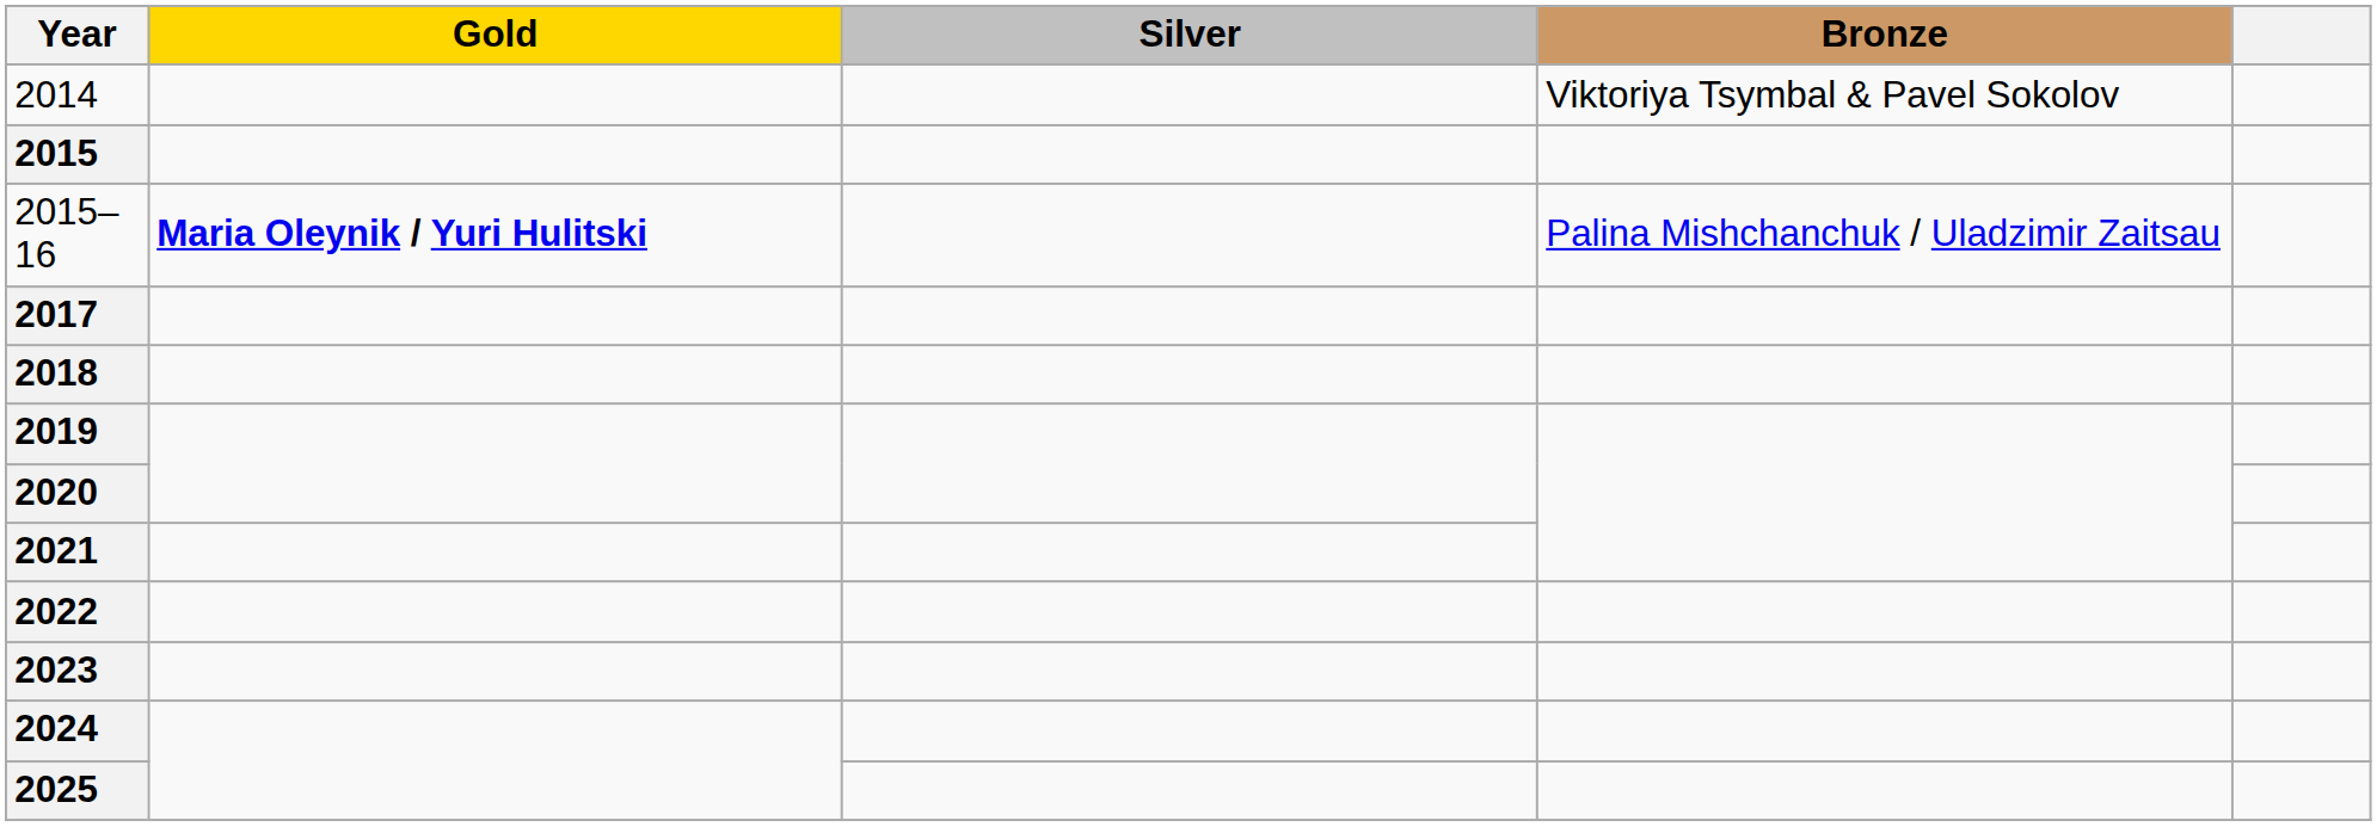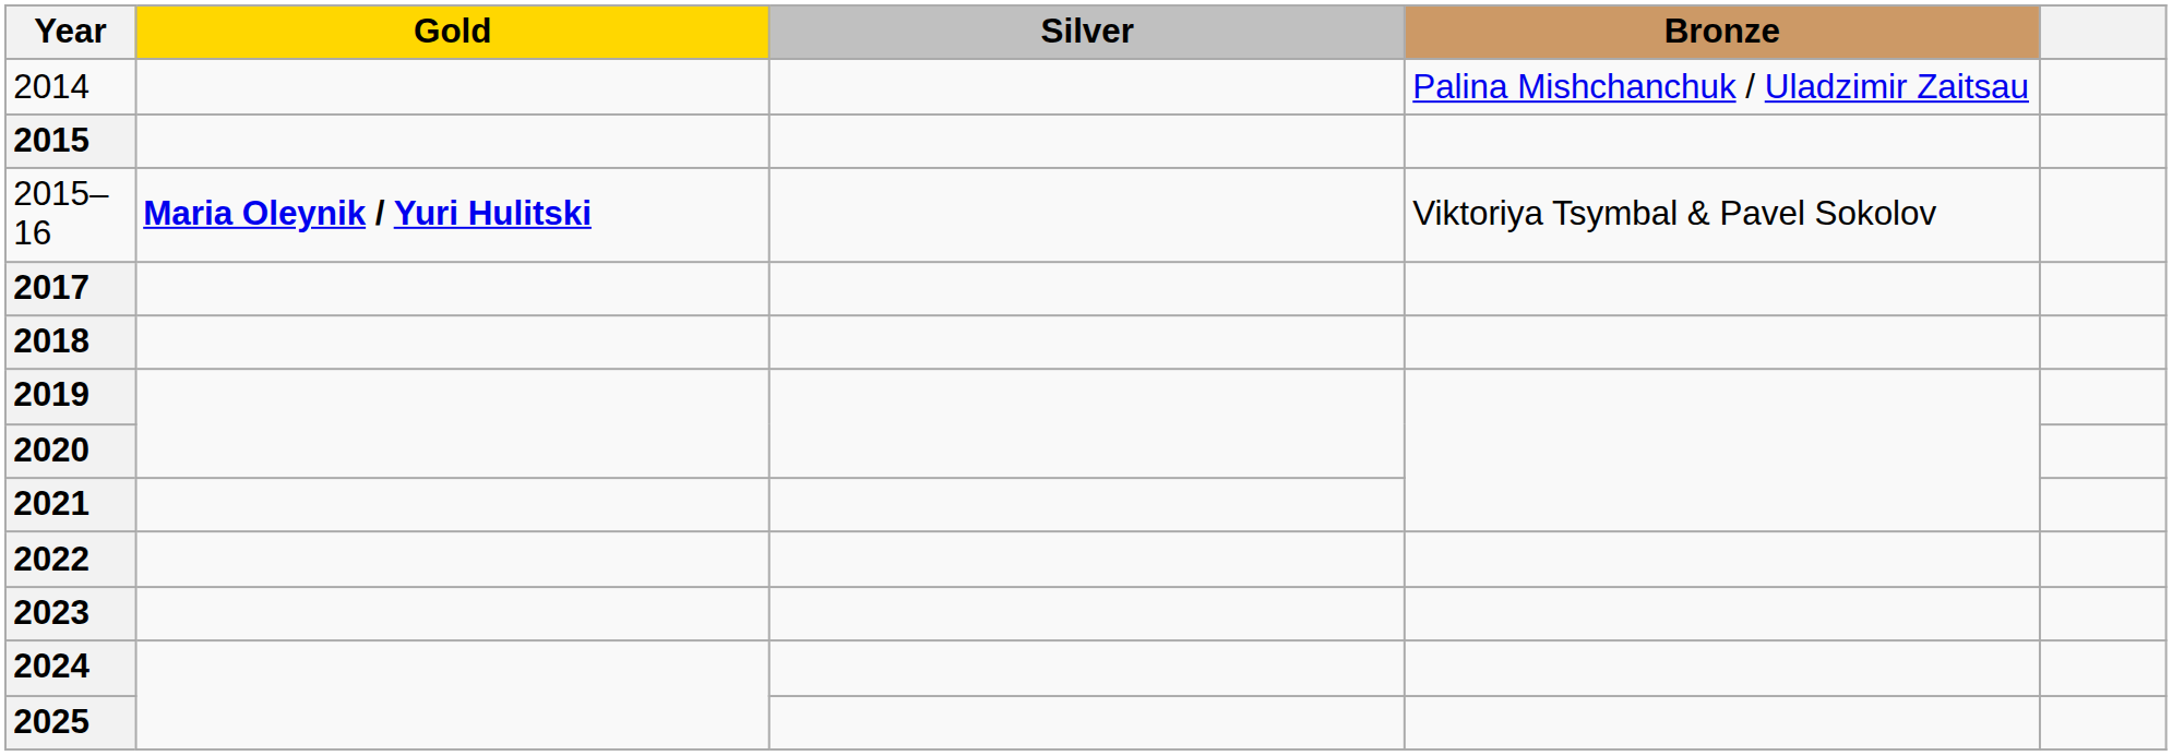2014 | Bronze: Viktoriya Tsymbal & Pavel Sokolov -> Palina Mishchanchuk / Uladzimir Zaitsau
2015–16 | Bronze: Palina Mishchanchuk / Uladzimir Zaitsau -> Viktoriya Tsymbal & Pavel Sokolov
